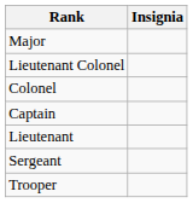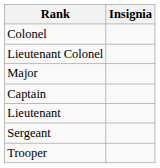rows swapped: Colonel <-> Major
